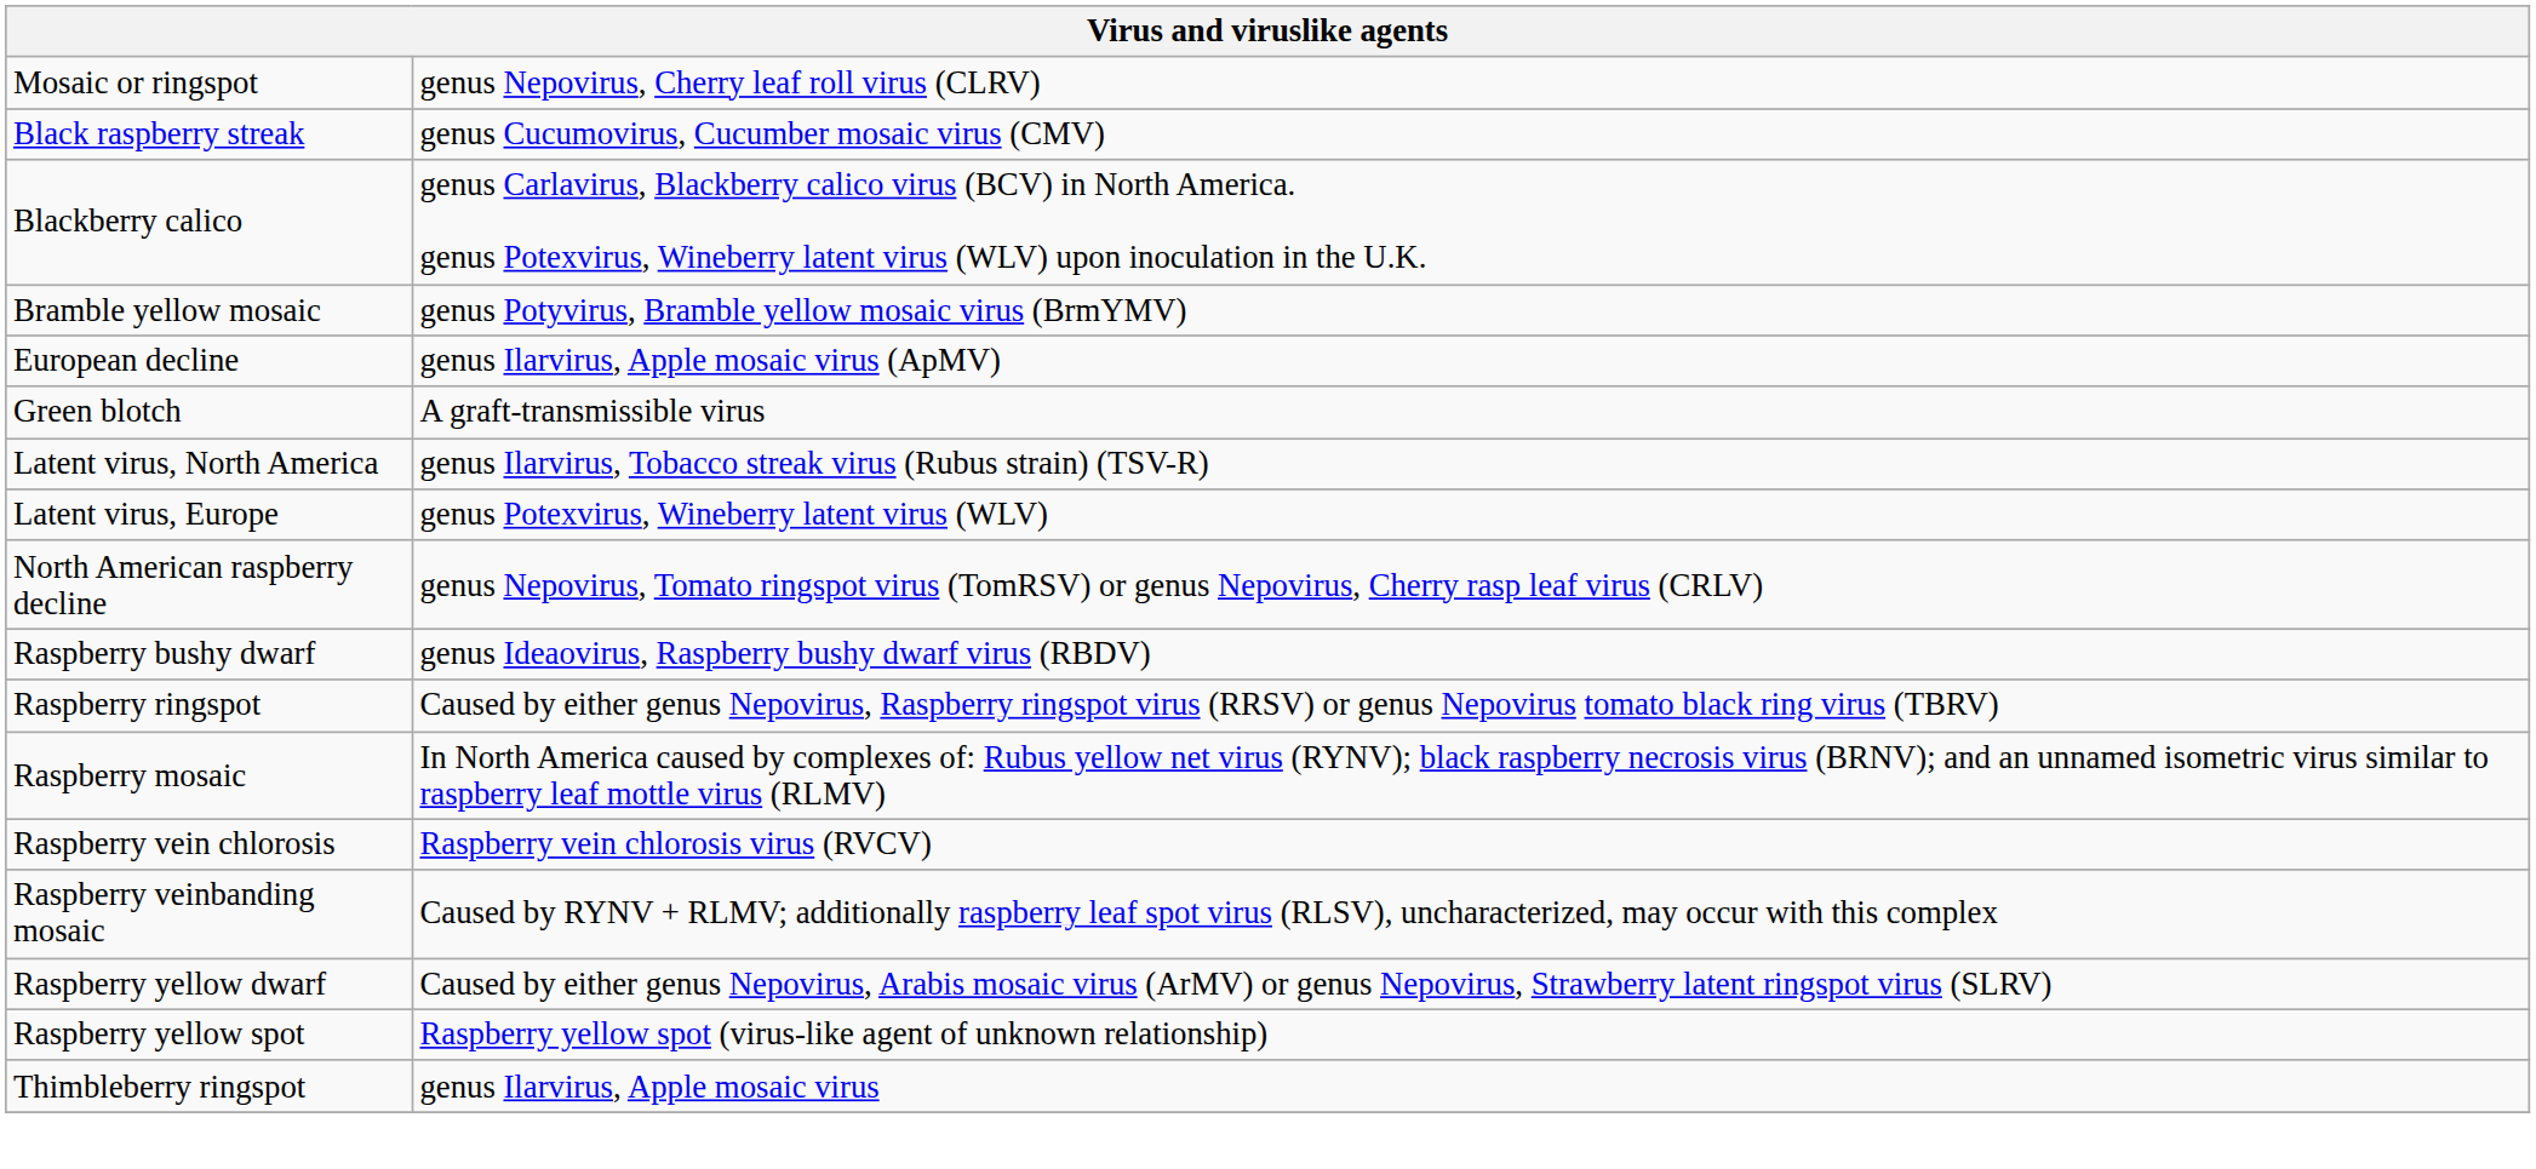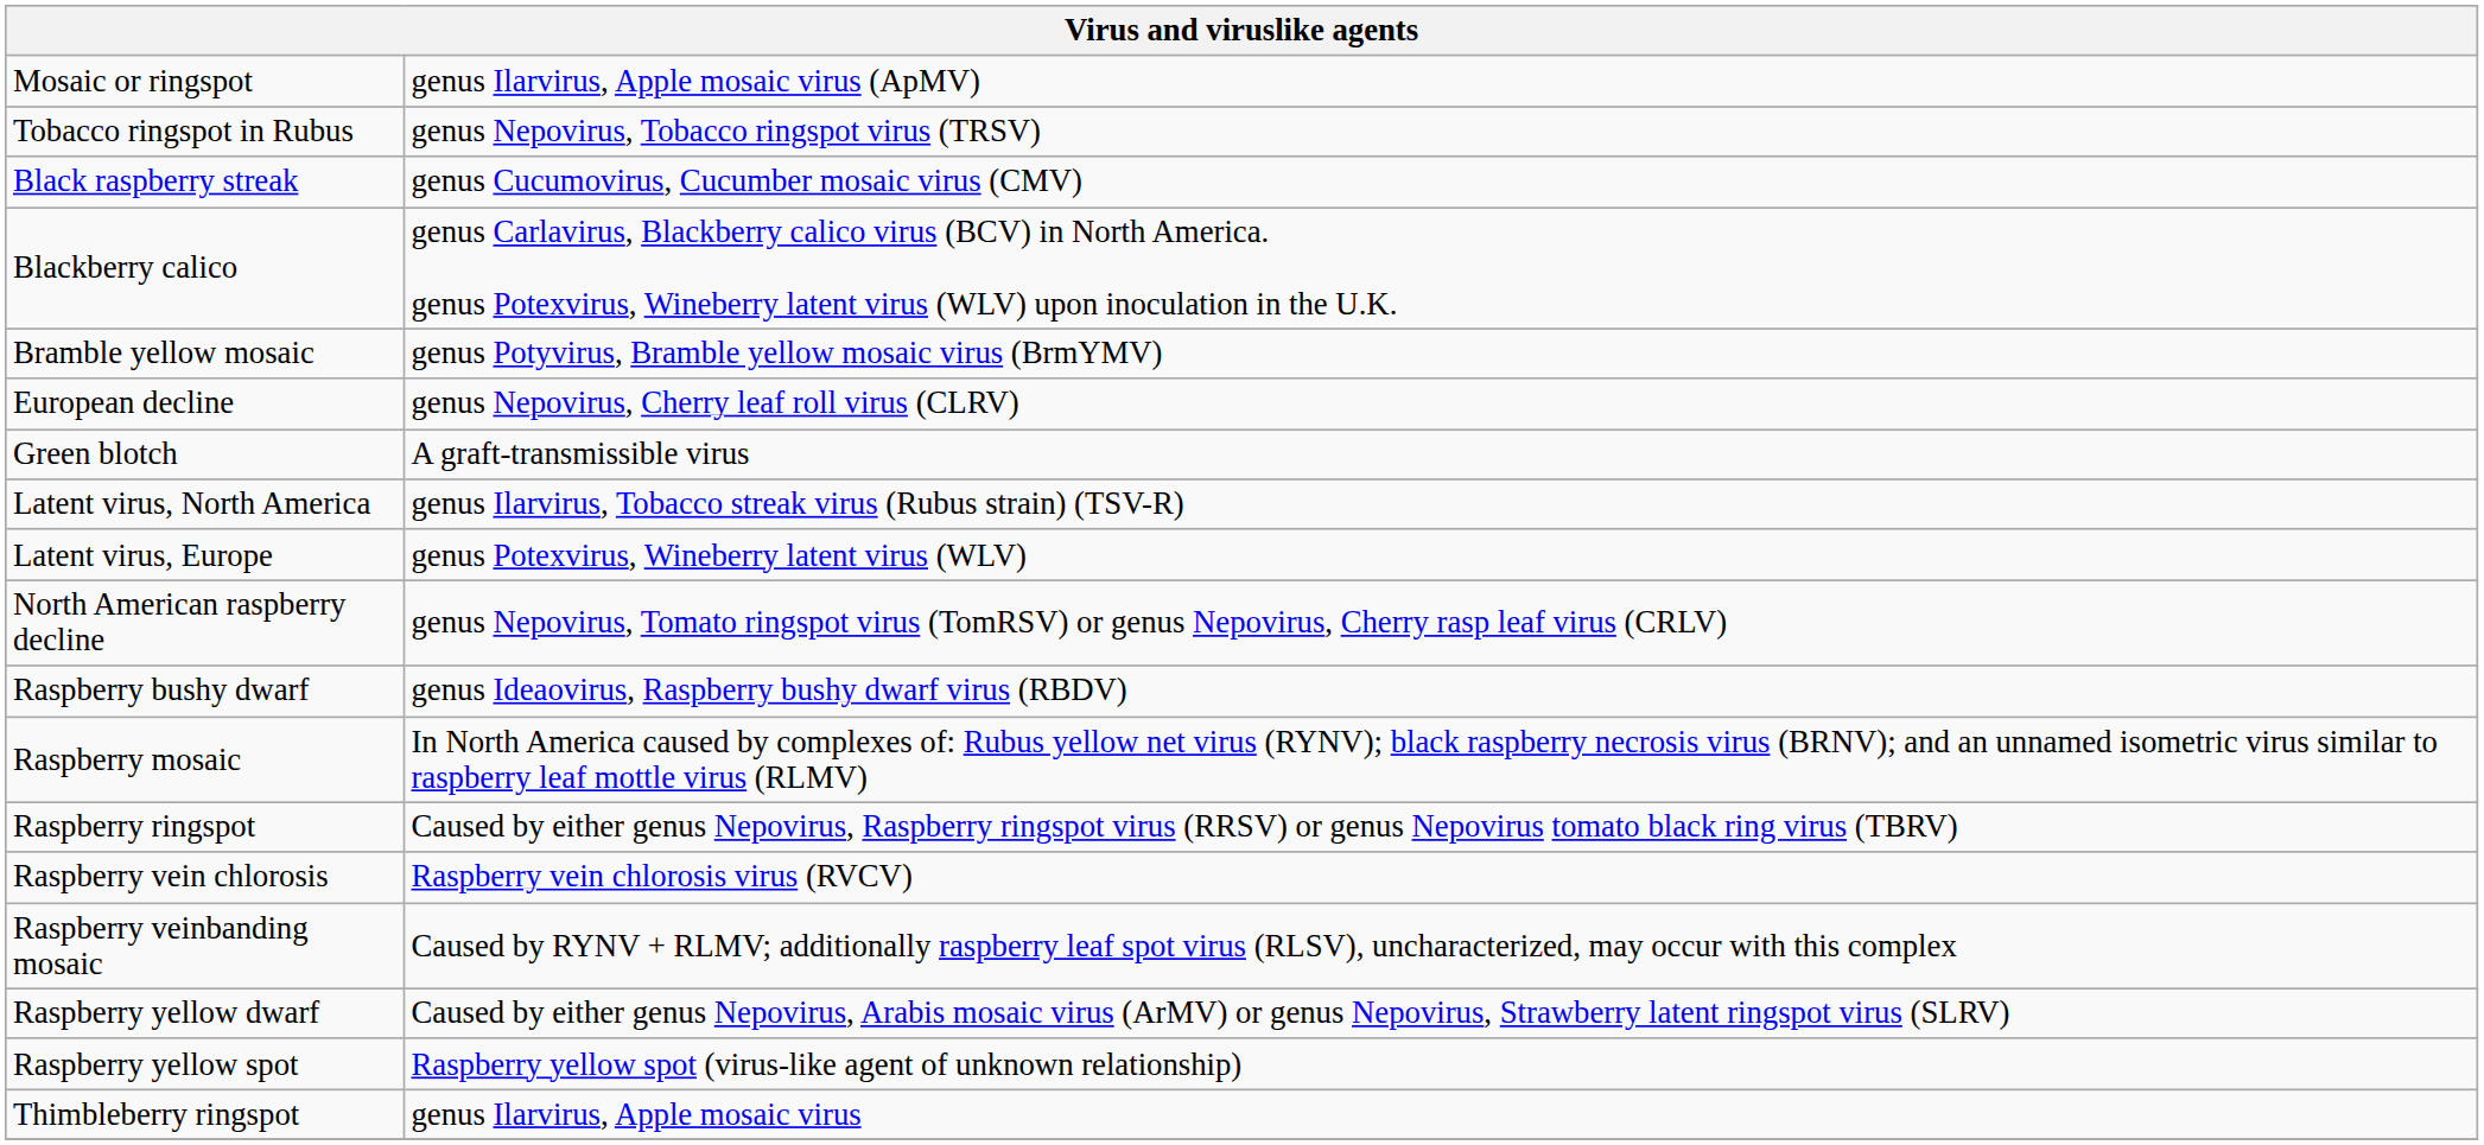Mosaic or ringspot | column 2: genus Nepovirus, Cherry leaf roll virus (CLRV) -> genus Ilarvirus, Apple mosaic virus (ApMV)
+ row: Tobacco ringspot in Rubus | genus Nepovirus, Tobacco ringspot virus (TRSV)
European decline | column 2: genus Ilarvirus, Apple mosaic virus (ApMV) -> genus Nepovirus, Cherry leaf roll virus (CLRV)
rows swapped: Raspberry mosaic <-> Raspberry ringspot
